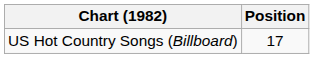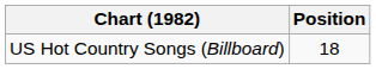US Hot Country Songs (Billboard) | Position: 17 -> 18
